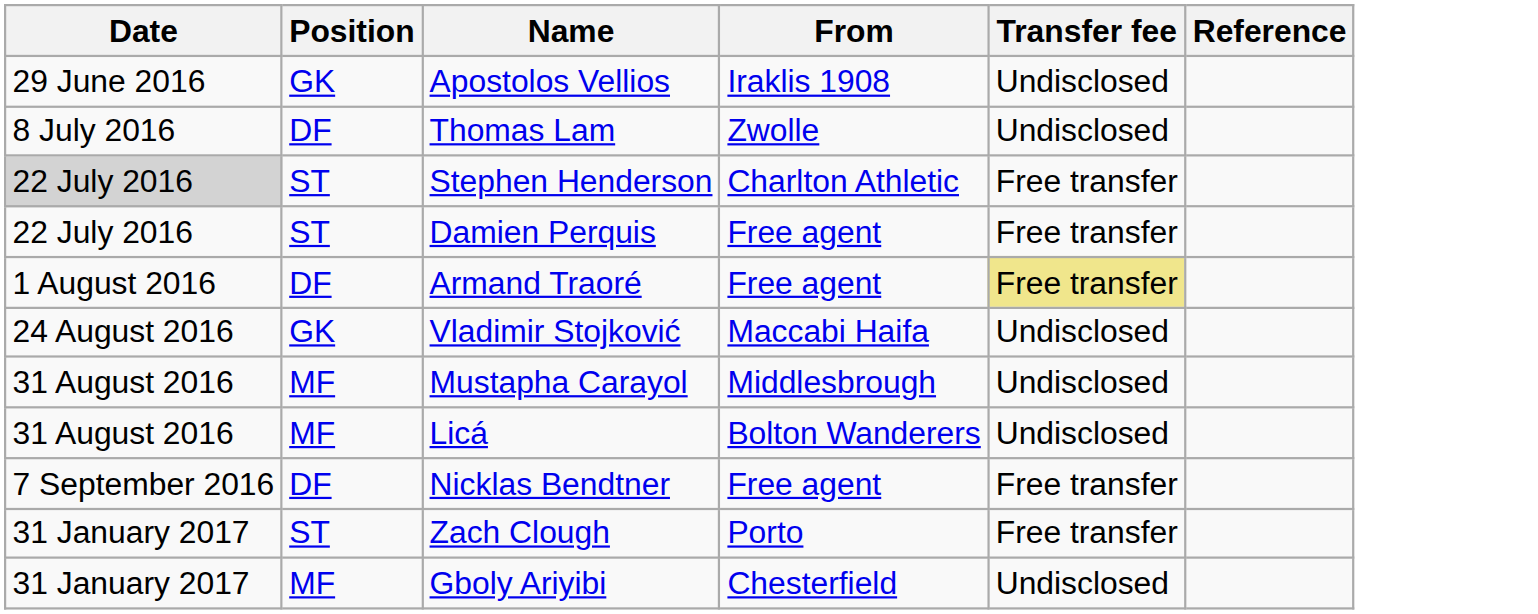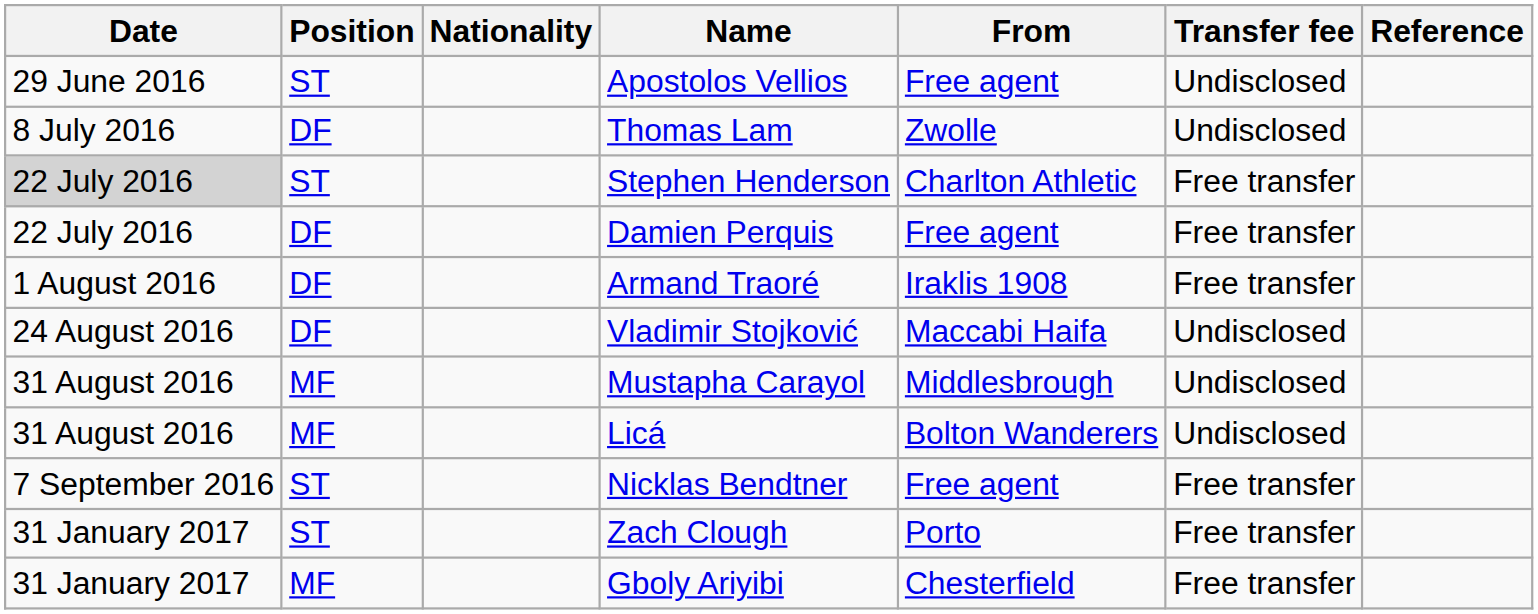+ column: Nationality
Apostolos Vellios | Position: GK -> ST
Apostolos Vellios | From: Iraklis 1908 -> Free agent
Damien Perquis | Position: ST -> DF
Armand Traoré | From: Free agent -> Iraklis 1908
Armand Traoré | Transfer fee: khaki background -> no background
Vladimir Stojković | Position: GK -> DF
Nicklas Bendtner | Position: DF -> ST
Gboly Ariyibi | Transfer fee: Undisclosed -> Free transfer
